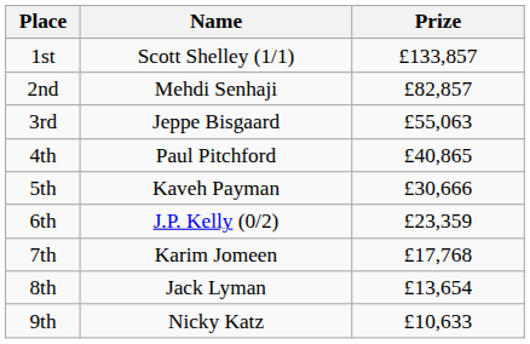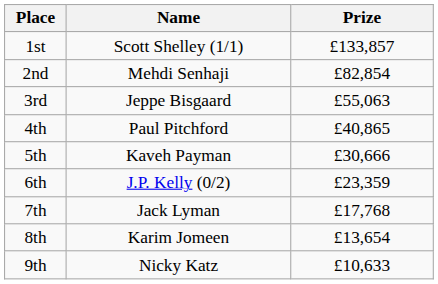2nd | Prize: £82,857 -> £82,854
7th | Name: Karim Jomeen -> Jack Lyman
8th | Name: Jack Lyman -> Karim Jomeen
